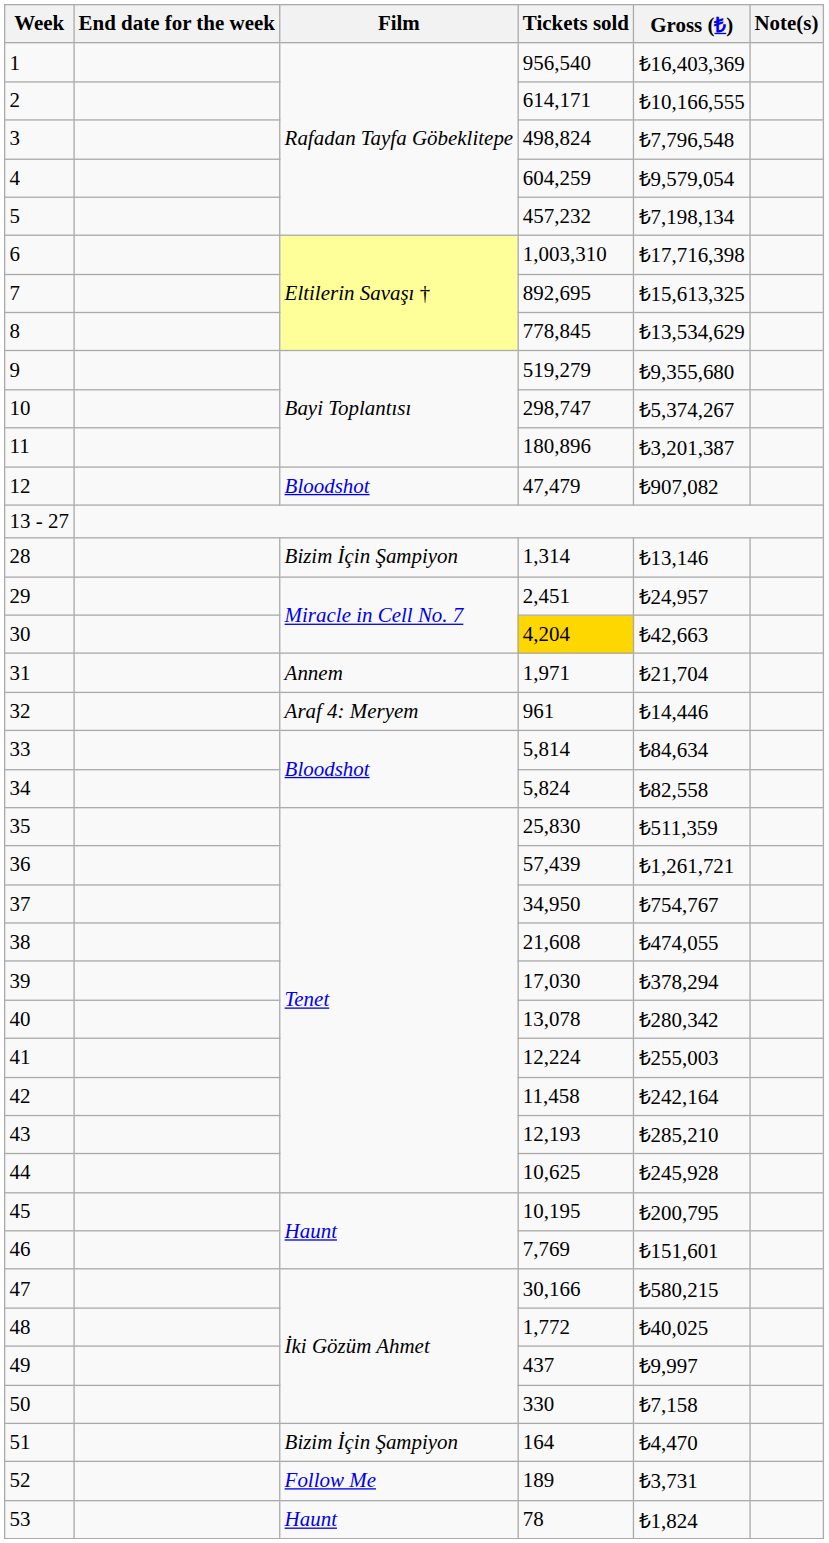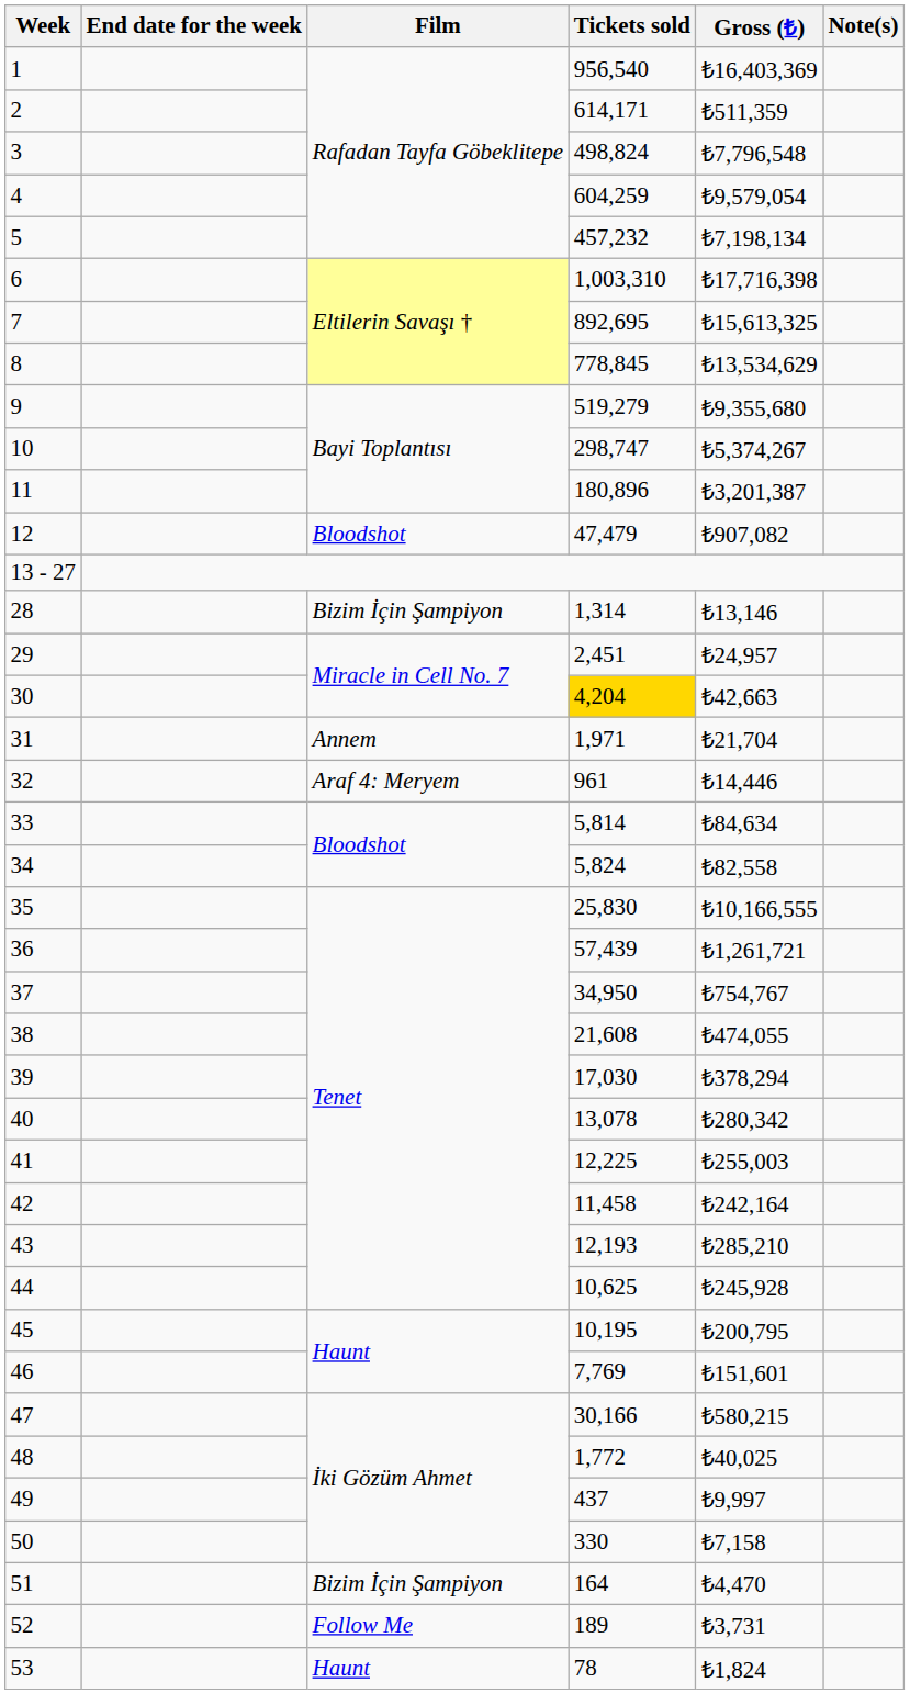2 | Gross (₺): ₺10,166,555 -> ₺511,359
35 | Gross (₺): ₺511,359 -> ₺10,166,555
41 | Tickets sold: 12,224 -> 12,225
